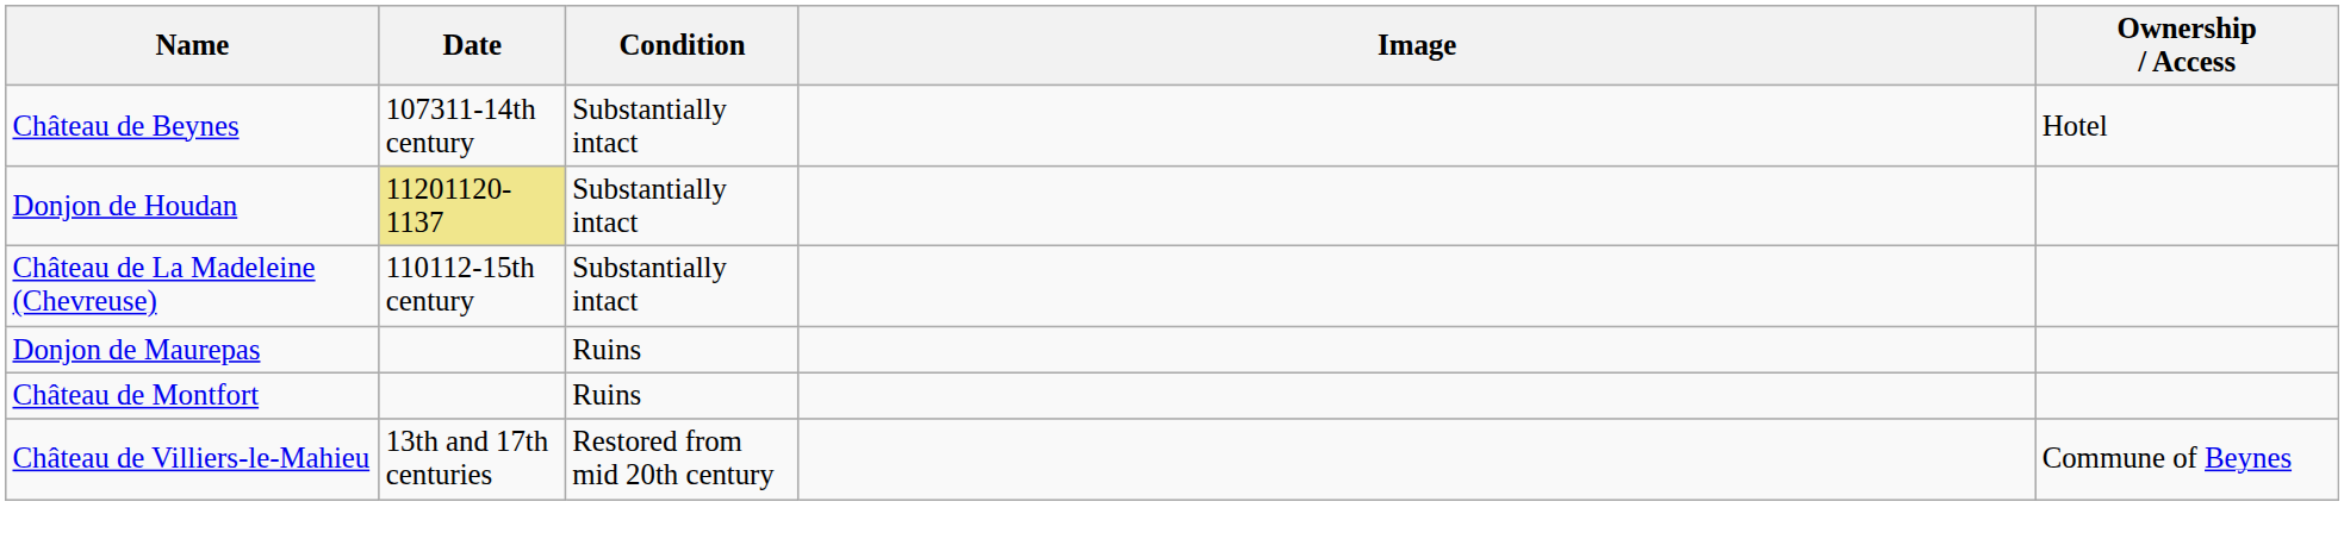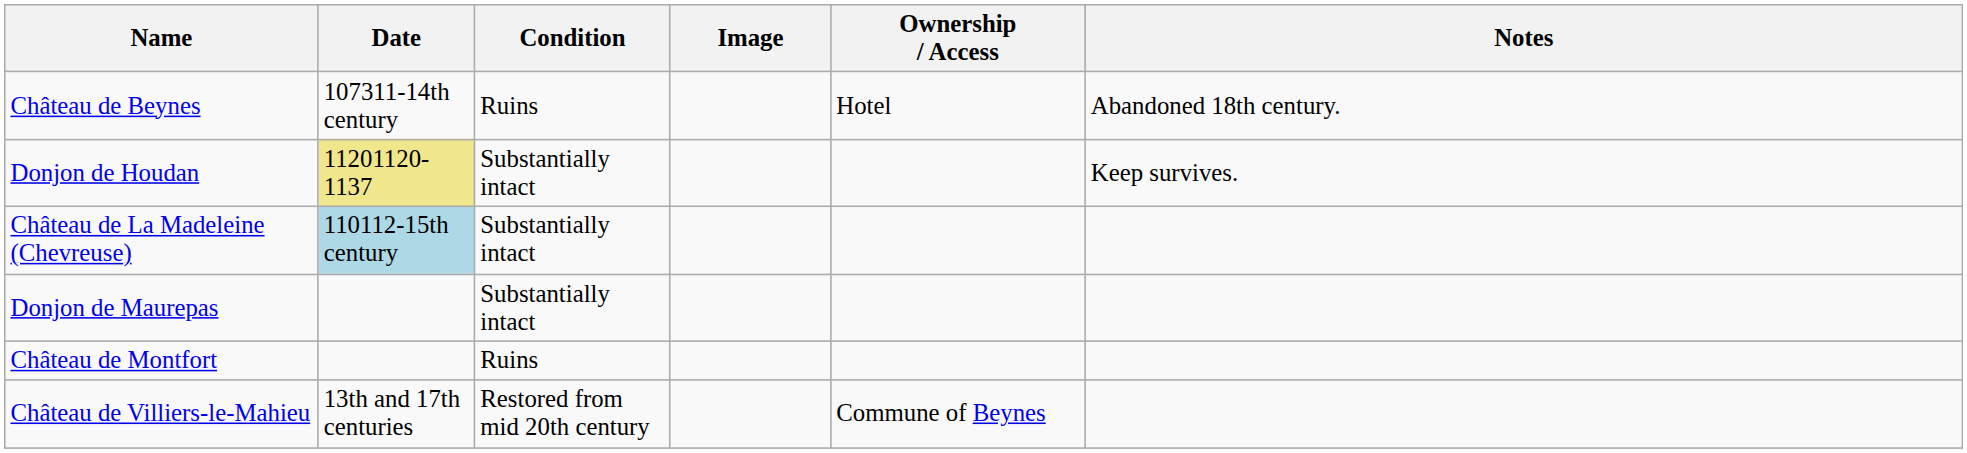+ column: Notes | Abandoned 18th century. | Keep survives.
Château de Beynes | Condition: Substantially intact -> Ruins
Château de La Madeleine (Chevreuse) | Date: no background -> lightblue background
Donjon de Maurepas | Condition: Ruins -> Substantially intact
